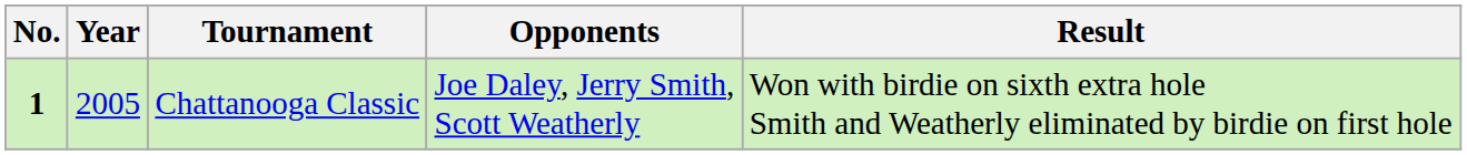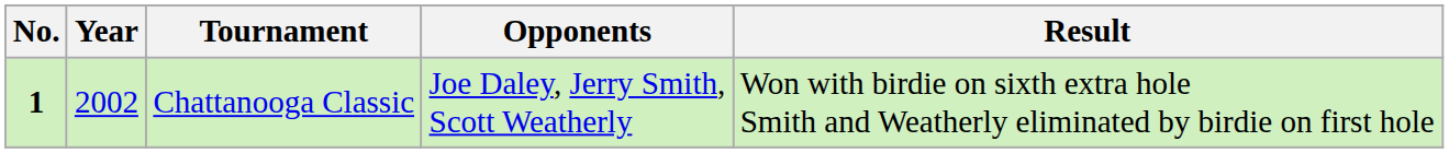Chattanooga Classic | Year: 2005 -> 2002
